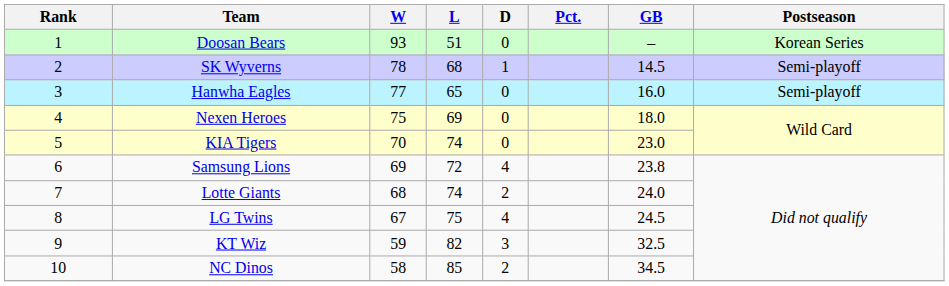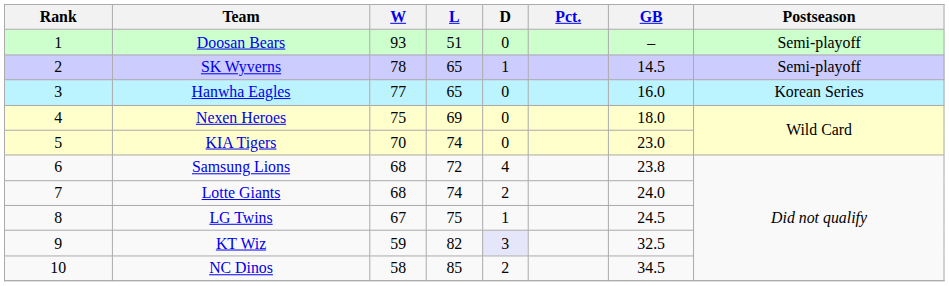Doosan Bears | Postseason: Korean Series -> Semi-playoff
SK Wyverns | L: 68 -> 65
Hanwha Eagles | Postseason: Semi-playoff -> Korean Series
Samsung Lions | W: 69 -> 68
LG Twins | D: 4 -> 1
KT Wiz | D: no background -> lavender background
